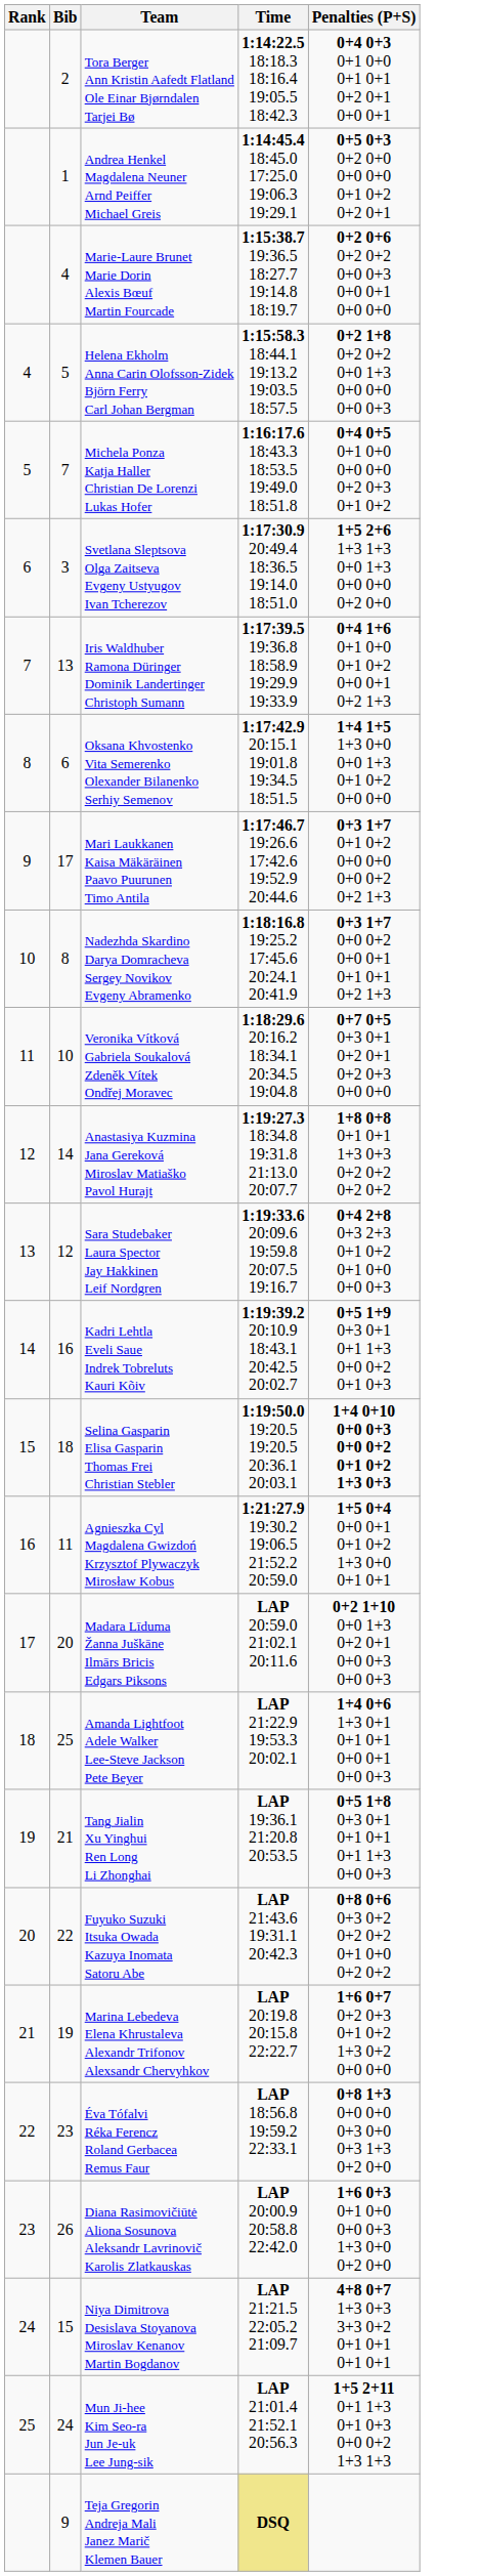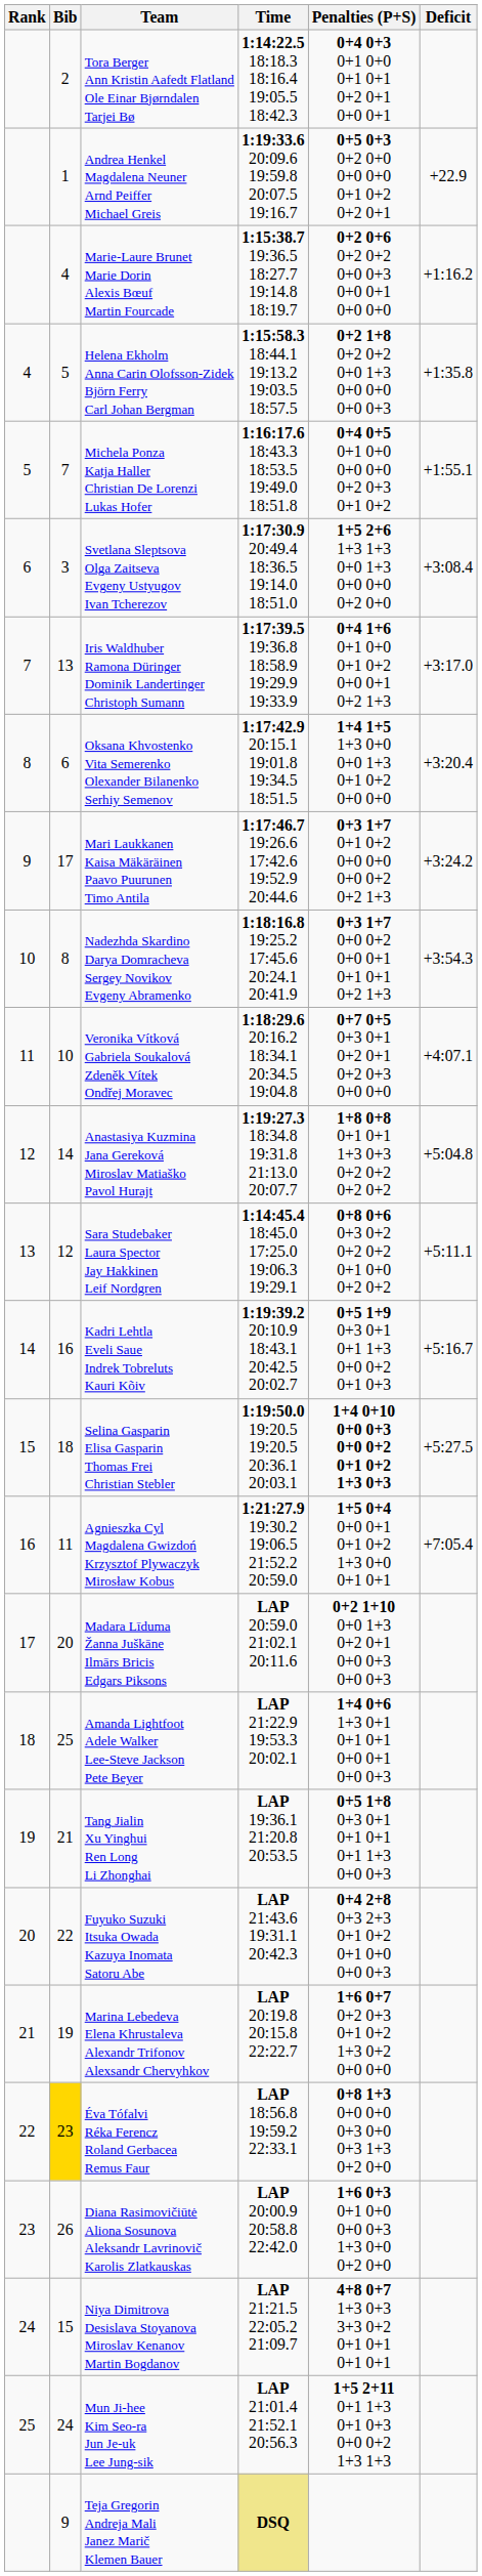+ column: Deficit | +22.9 | +1:16.2 | +1:35.8 | +1:55.1 | +3:08.4 | +3:17.0 | +3:20.4 | +3:24.2 | +3:54.3 | +4:07.1 | +5:04.8 | +5:11.1 | +5:16.7 | +5:27.5 | +7:05.4
Andrea Henkel Magdalena Neuner Arnd Peiffer Michael Greis | Time: 1:14:45.4 18:45.0 17:25.0 19:06.3 19:29.1 -> 1:19:33.6 20:09.6 19:59.8 20:07.5 19:16.7
Sara Studebaker Laura Spector Jay Hakkinen Leif Nordgren | Time: 1:19:33.6 20:09.6 19:59.8 20:07.5 19:16.7 -> 1:14:45.4 18:45.0 17:25.0 19:06.3 19:29.1
Sara Studebaker Laura Spector Jay Hakkinen Leif Nordgren | Penalties (P+S): 0+4 2+8 0+3 2+3 0+1 0+2 0+1 0+0 0+0 0+3 -> 0+8 0+6 0+3 0+2 0+2 0+2 0+1 0+0 0+2 0+2
Fuyuko Suzuki Itsuka Owada Kazuya Inomata Satoru Abe | Penalties (P+S): 0+8 0+6 0+3 0+2 0+2 0+2 0+1 0+0 0+2 0+2 -> 0+4 2+8 0+3 2+3 0+1 0+2 0+1 0+0 0+0 0+3
Éva Tófalvi Réka Ferencz Roland Gerbacea Remus Faur | Bib: no background -> gold background
